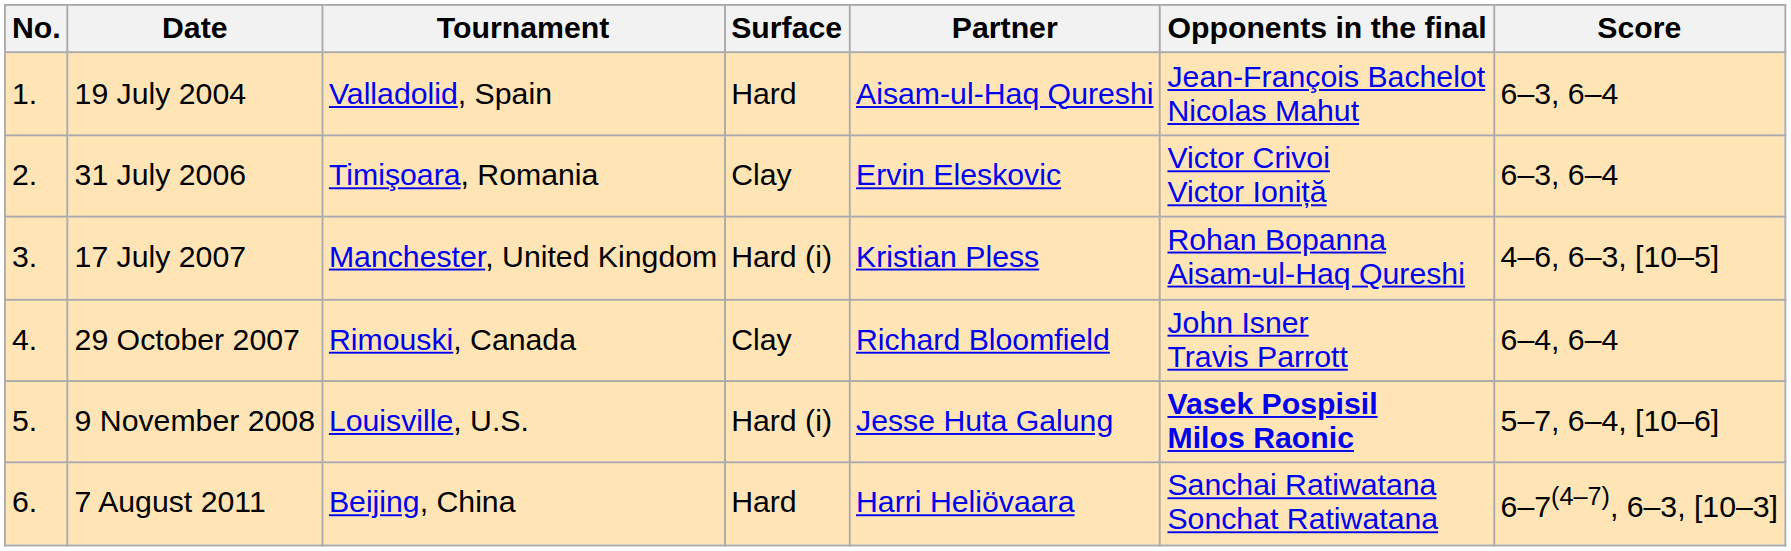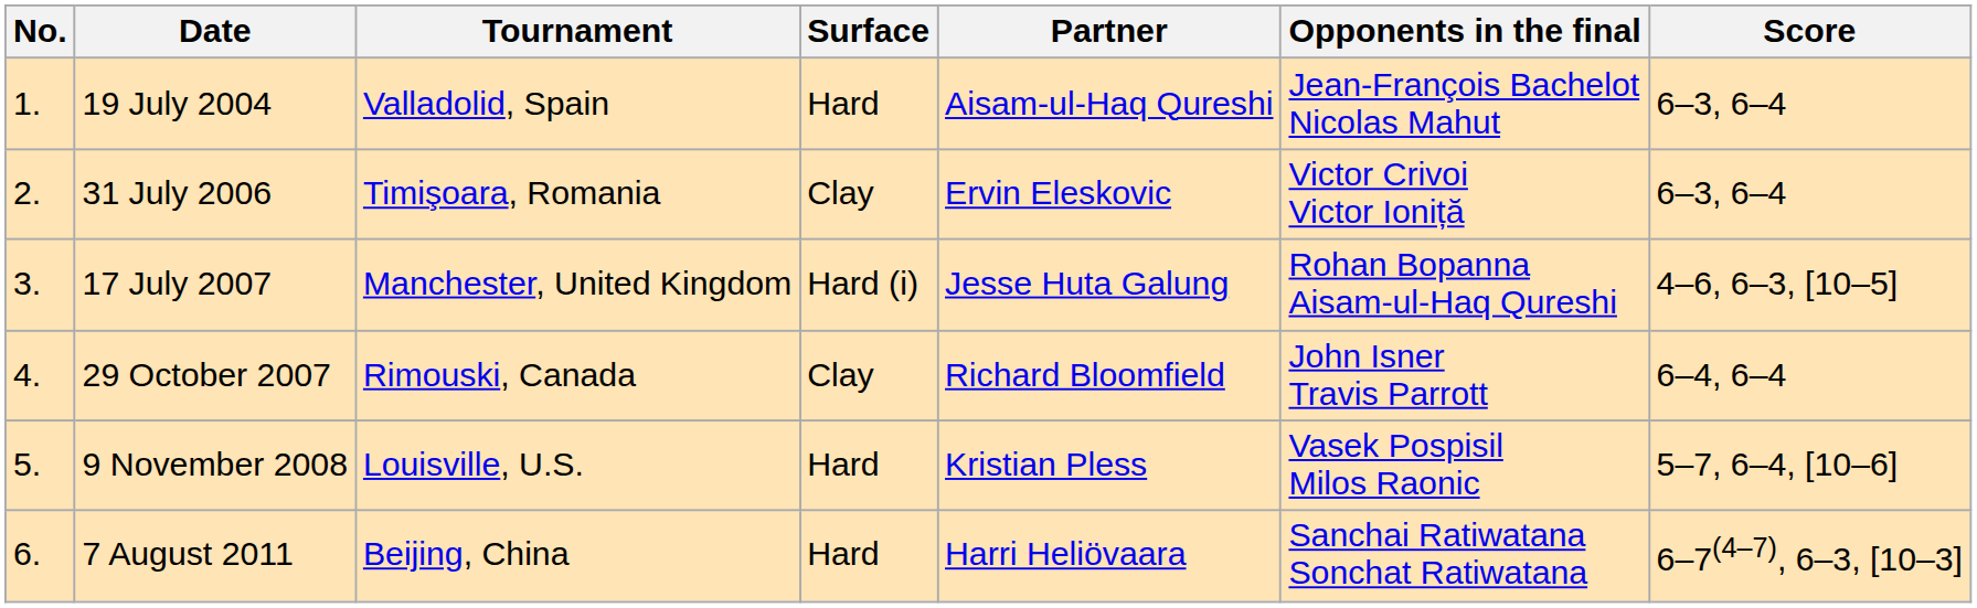17 July 2007 | Partner: Kristian Pless -> Jesse Huta Galung
9 November 2008 | Surface: Hard (i) -> Hard
9 November 2008 | Partner: Jesse Huta Galung -> Kristian Pless
9 November 2008 | Opponents in the final: bold -> normal
